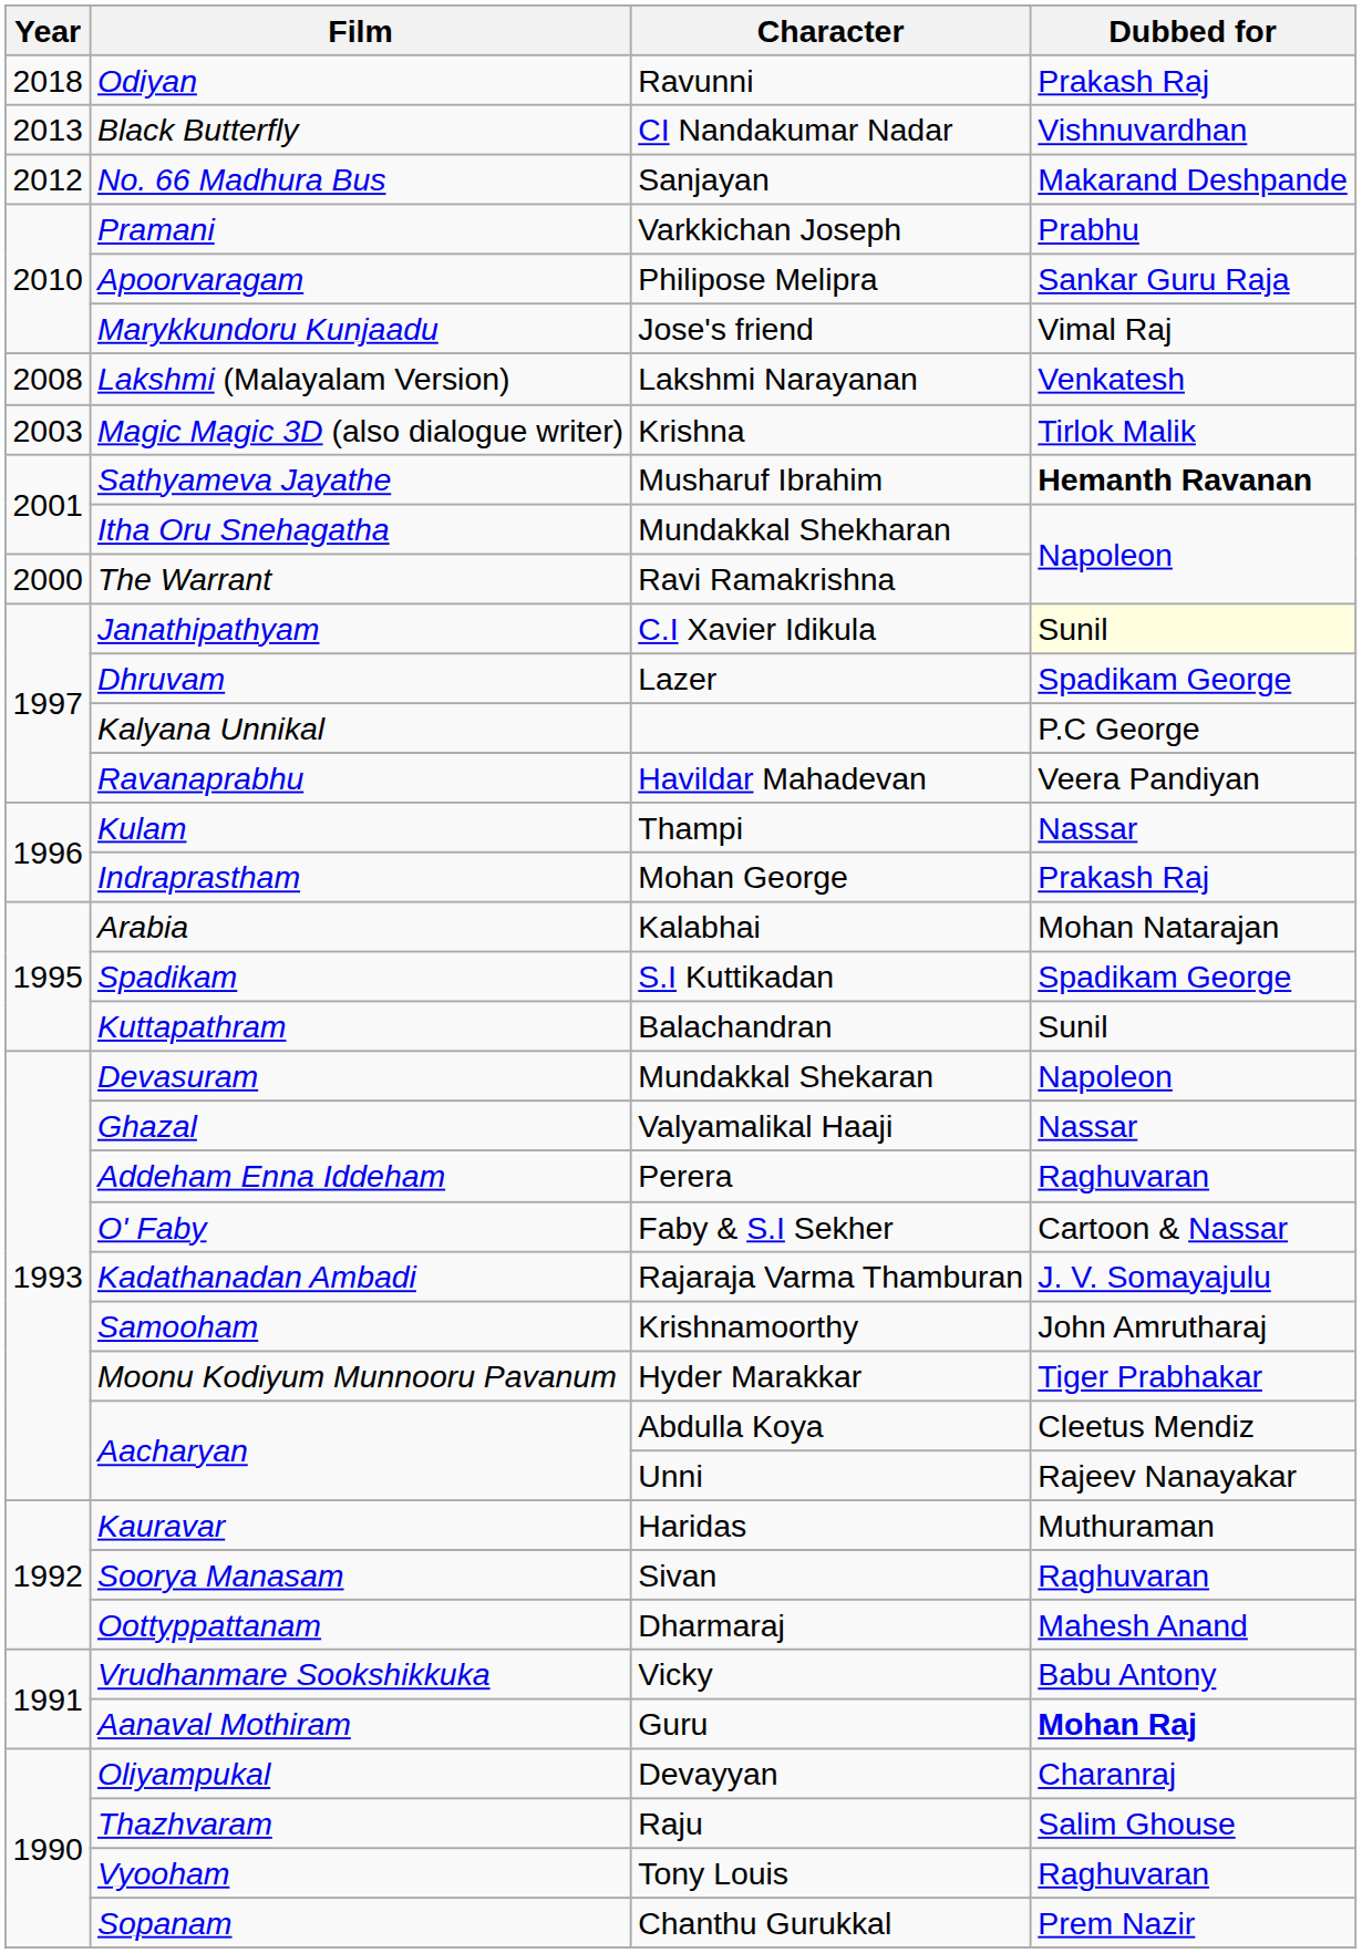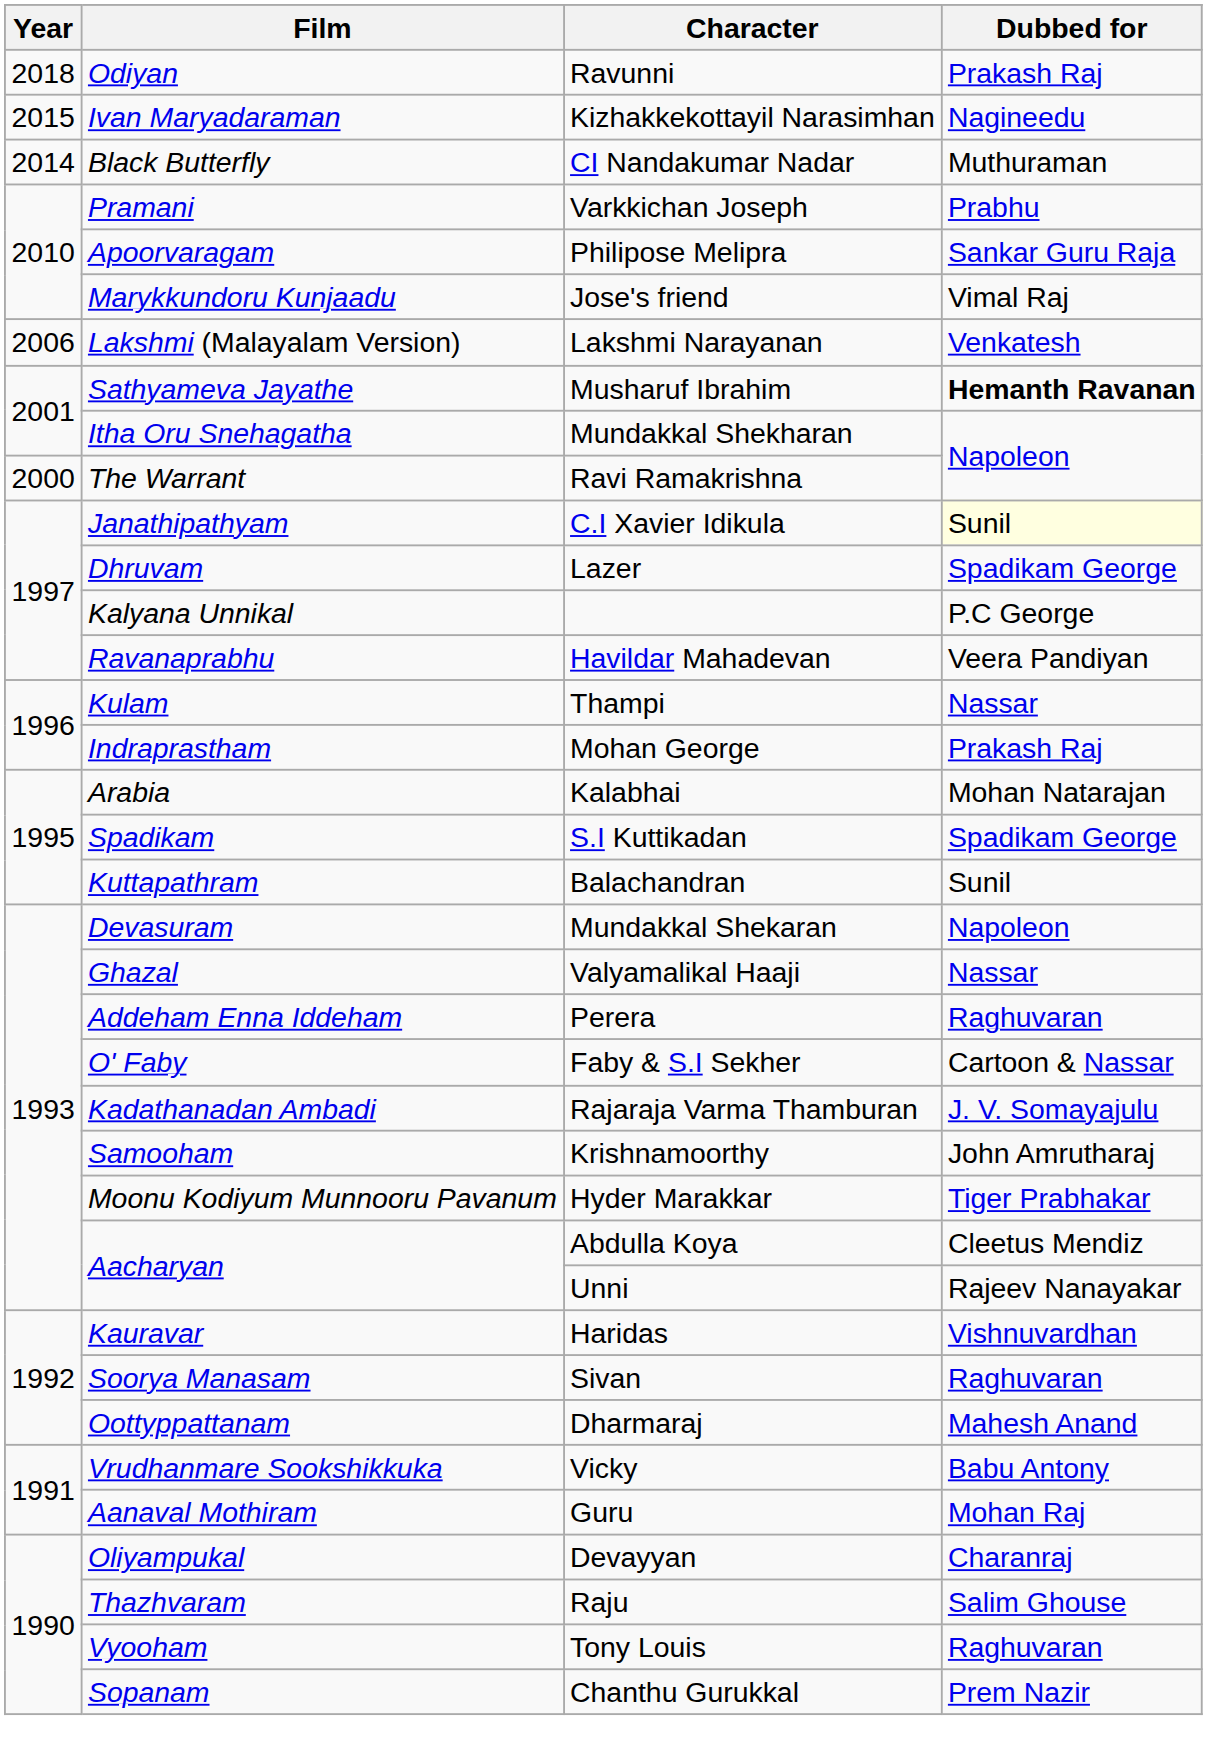+ row: 2015 | Ivan Maryadaraman | Kizhakkekottayil Narasimhan | Nagineedu
CI Nandakumar Nadar | Year: 2013 -> 2014
CI Nandakumar Nadar | Dubbed for: Vishnuvardhan -> Muthuraman
- row: 2012 | No. 66 Madhura Bus | Sanjayan | Makarand Deshpande
Lakshmi Narayanan | Year: 2008 -> 2006
- row: 2003 | Magic Magic 3D (also dialogue writer) | Krishna | Tirlok Malik
Haridas | Dubbed for: Muthuraman -> Vishnuvardhan
Guru | Dubbed for: bold -> normal
